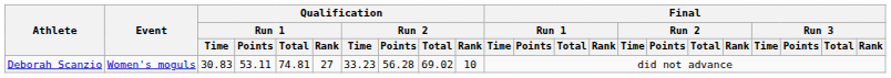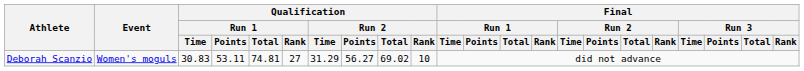Deborah Scanzio | Qualification / Run 2 / Time: 33.23 -> 31.29
Deborah Scanzio | Qualification / Run 2 / Points: 56.28 -> 56.27
